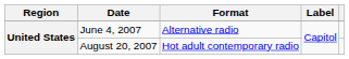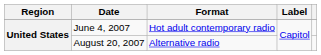June 4, 2007 | Format: Alternative radio -> Hot adult contemporary radio
August 20, 2007 | Format: Hot adult contemporary radio -> Alternative radio
